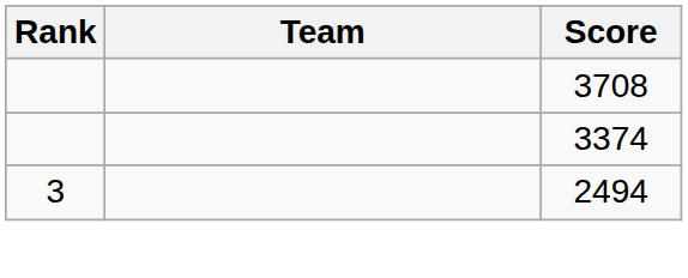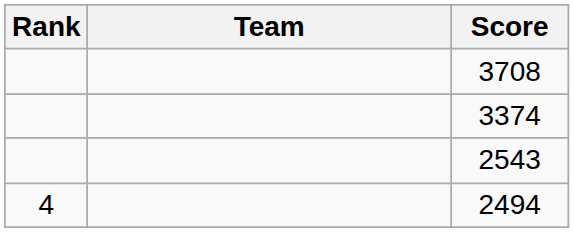+ row: 2543
2494 | Rank: 3 -> 4
